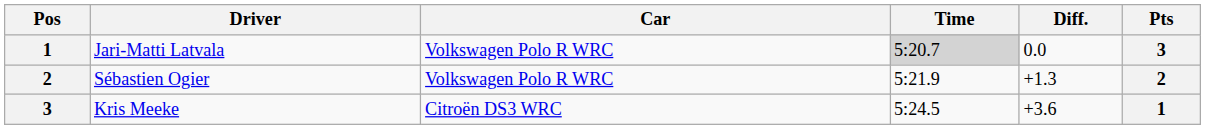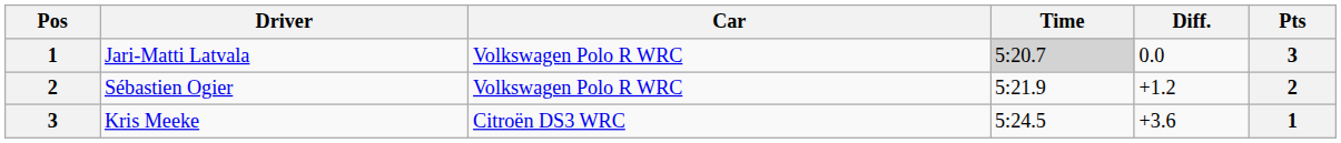Sébastien Ogier | Diff.: +1.3 -> +1.2
